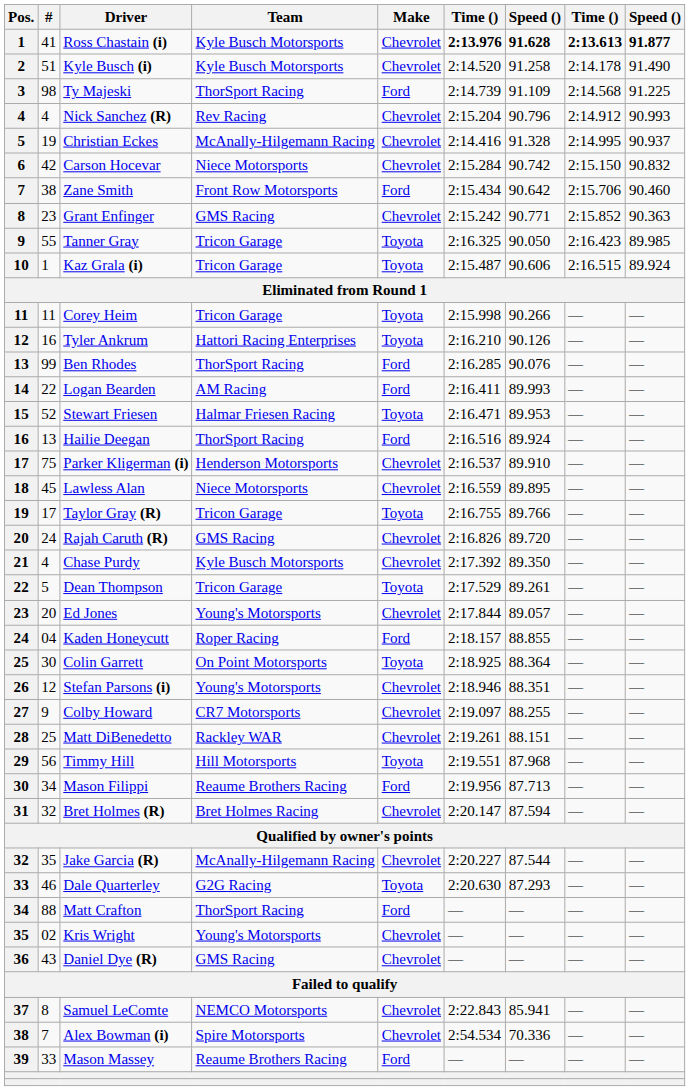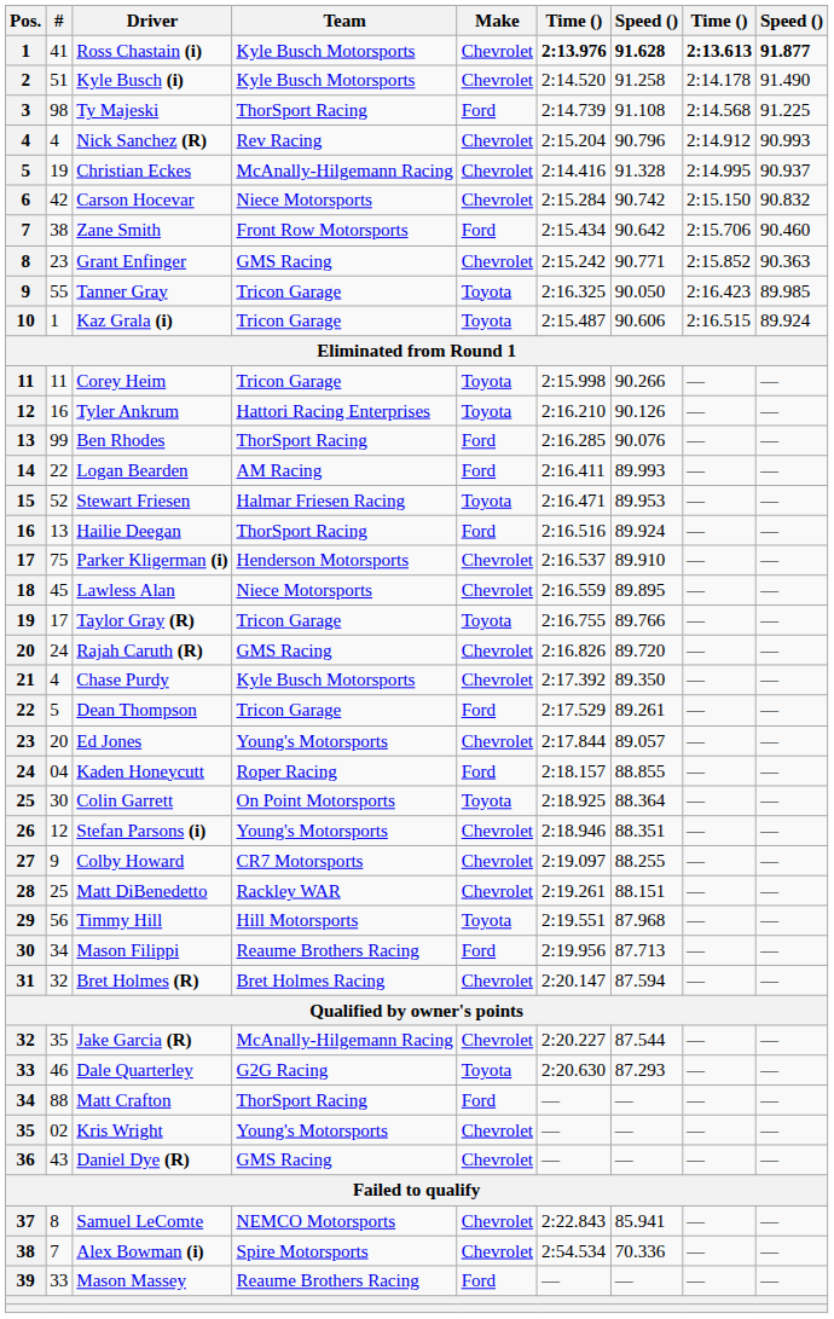Ty Majeski | column 7: 91.109 -> 91.108
Dean Thompson | Make: Toyota -> Ford
